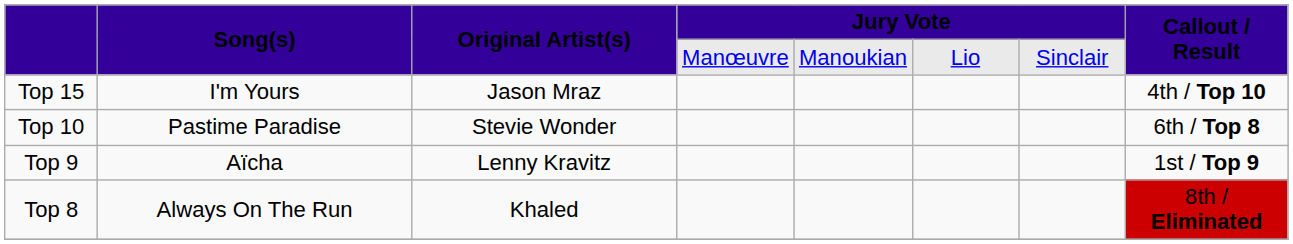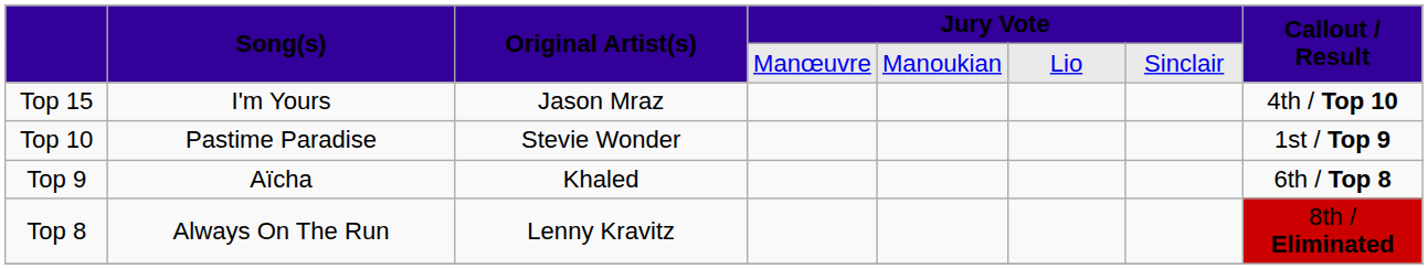Top 10 | Callout / Result: 6th / Top 8 -> 1st / Top 9
Top 9 | Original Artist(s): Lenny Kravitz -> Khaled
Top 9 | Callout / Result: 1st / Top 9 -> 6th / Top 8
Top 8 | Original Artist(s): Khaled -> Lenny Kravitz
